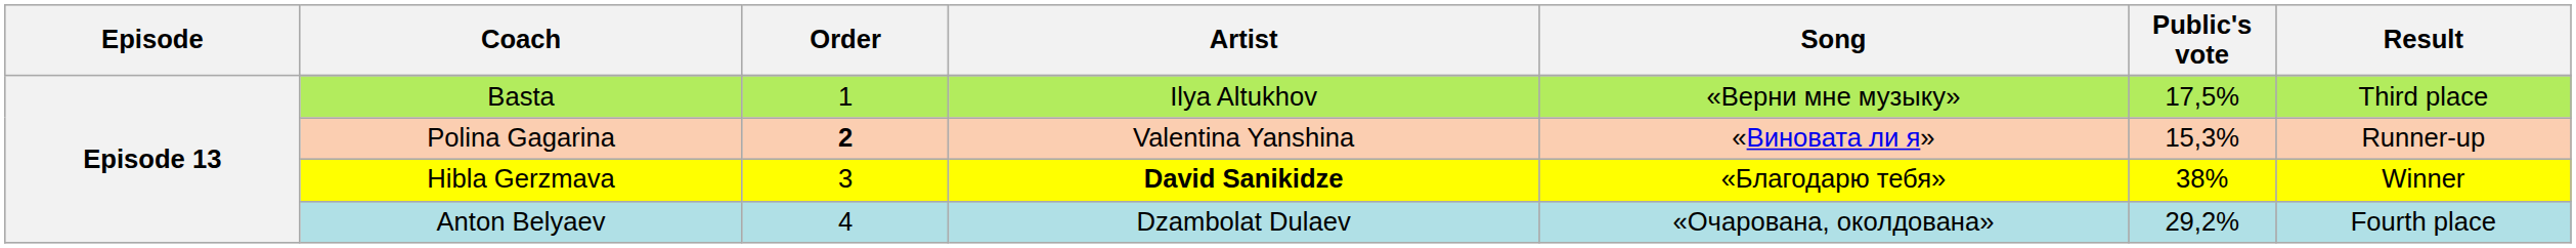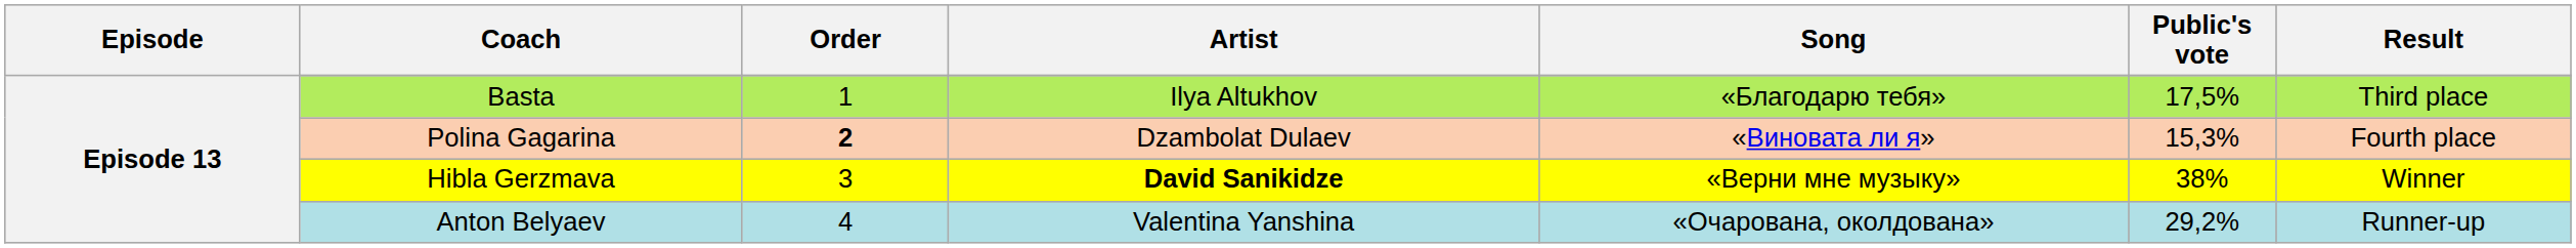Basta | Song: «Верни мне музыку» -> «Благодарю тебя»
Polina Gagarina | Artist: Valentina Yanshina -> Dzambolat Dulaev
Polina Gagarina | Result: Runner-up -> Fourth place
Hibla Gerzmava | Song: «Благодарю тебя» -> «Верни мне музыку»
Anton Belyaev | Artist: Dzambolat Dulaev -> Valentina Yanshina
Anton Belyaev | Result: Fourth place -> Runner-up
